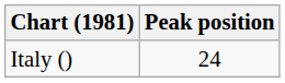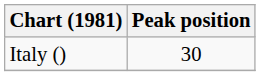Italy () | Peak position: 24 -> 30
